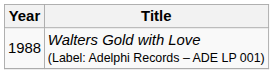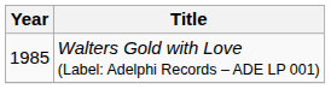Walters Gold with Love (Label: Adelphi Records – ADE LP 001) | Year: 1988 -> 1985
